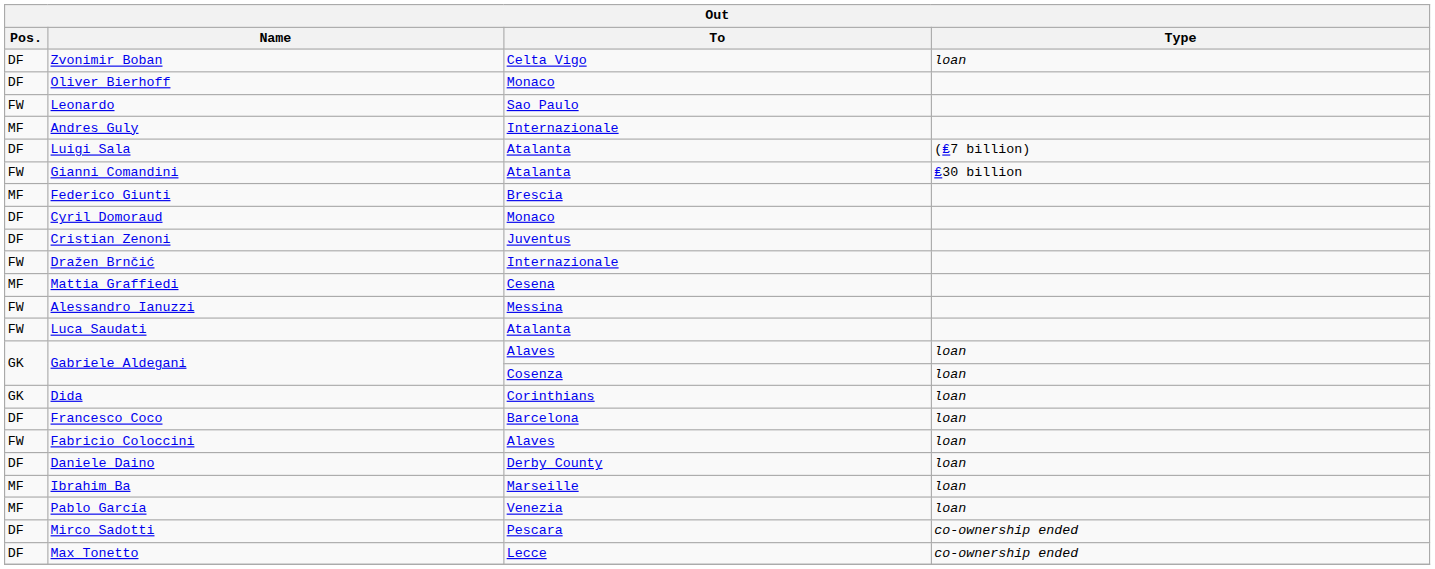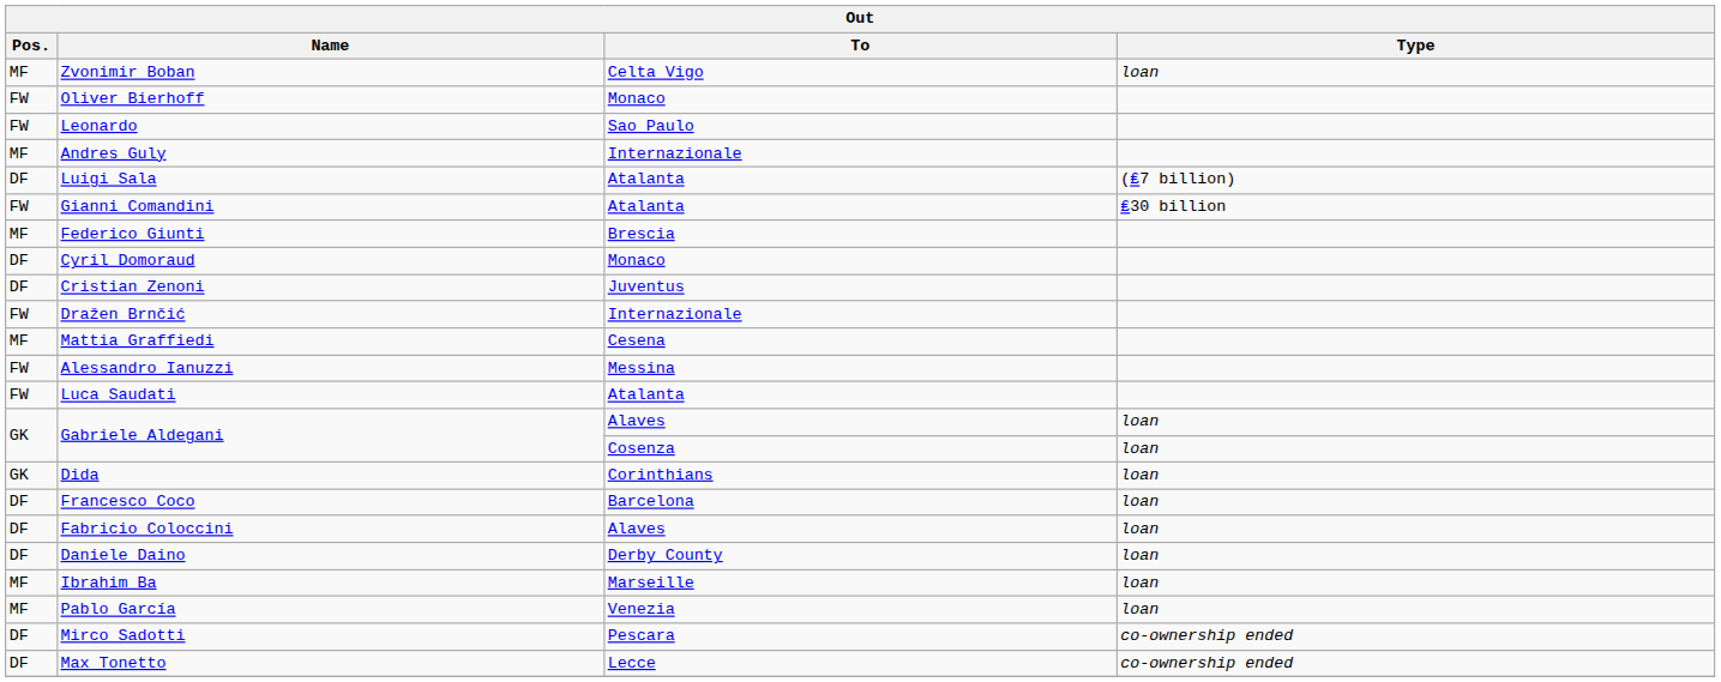Zvonimir Boban | Pos.: DF -> MF
Oliver Bierhoff | Pos.: DF -> FW
Fabricio Coloccini | Pos.: FW -> DF
